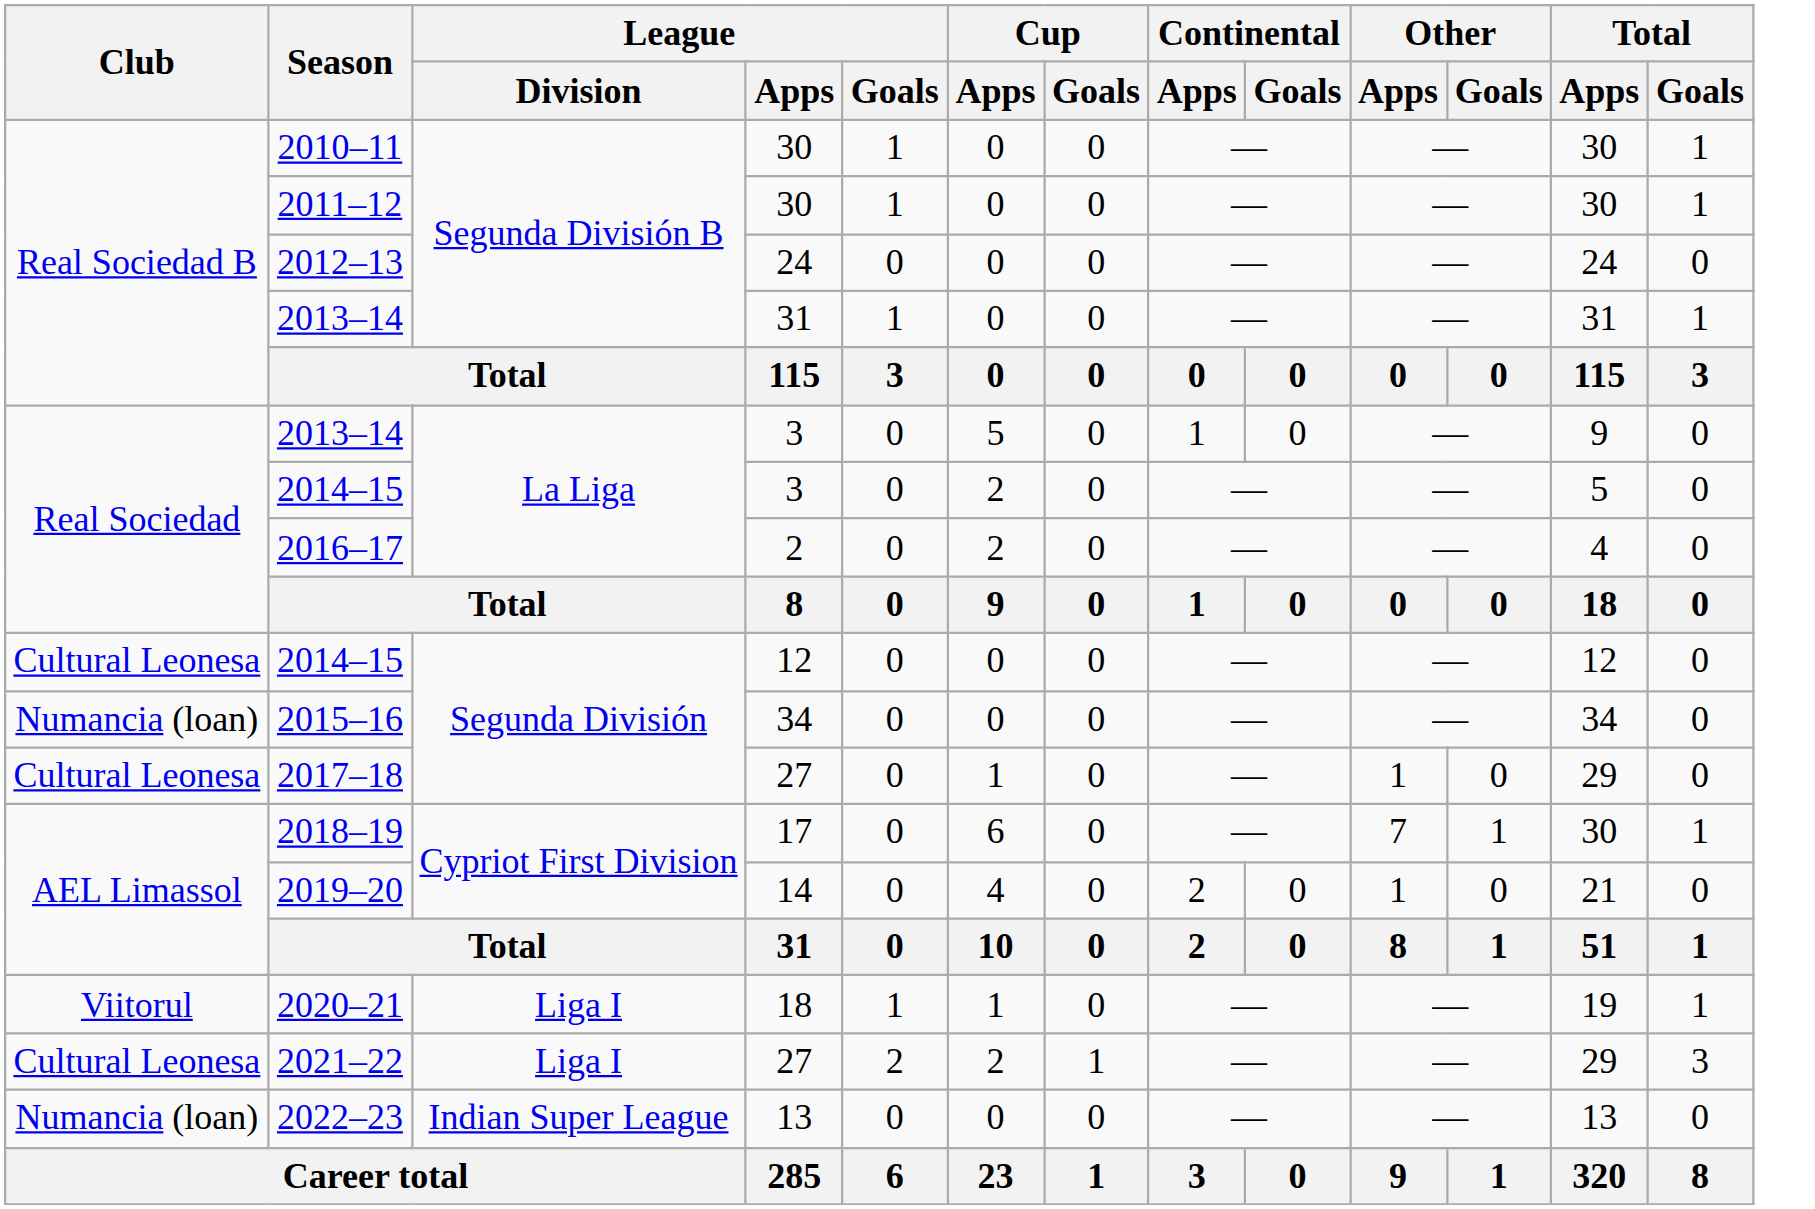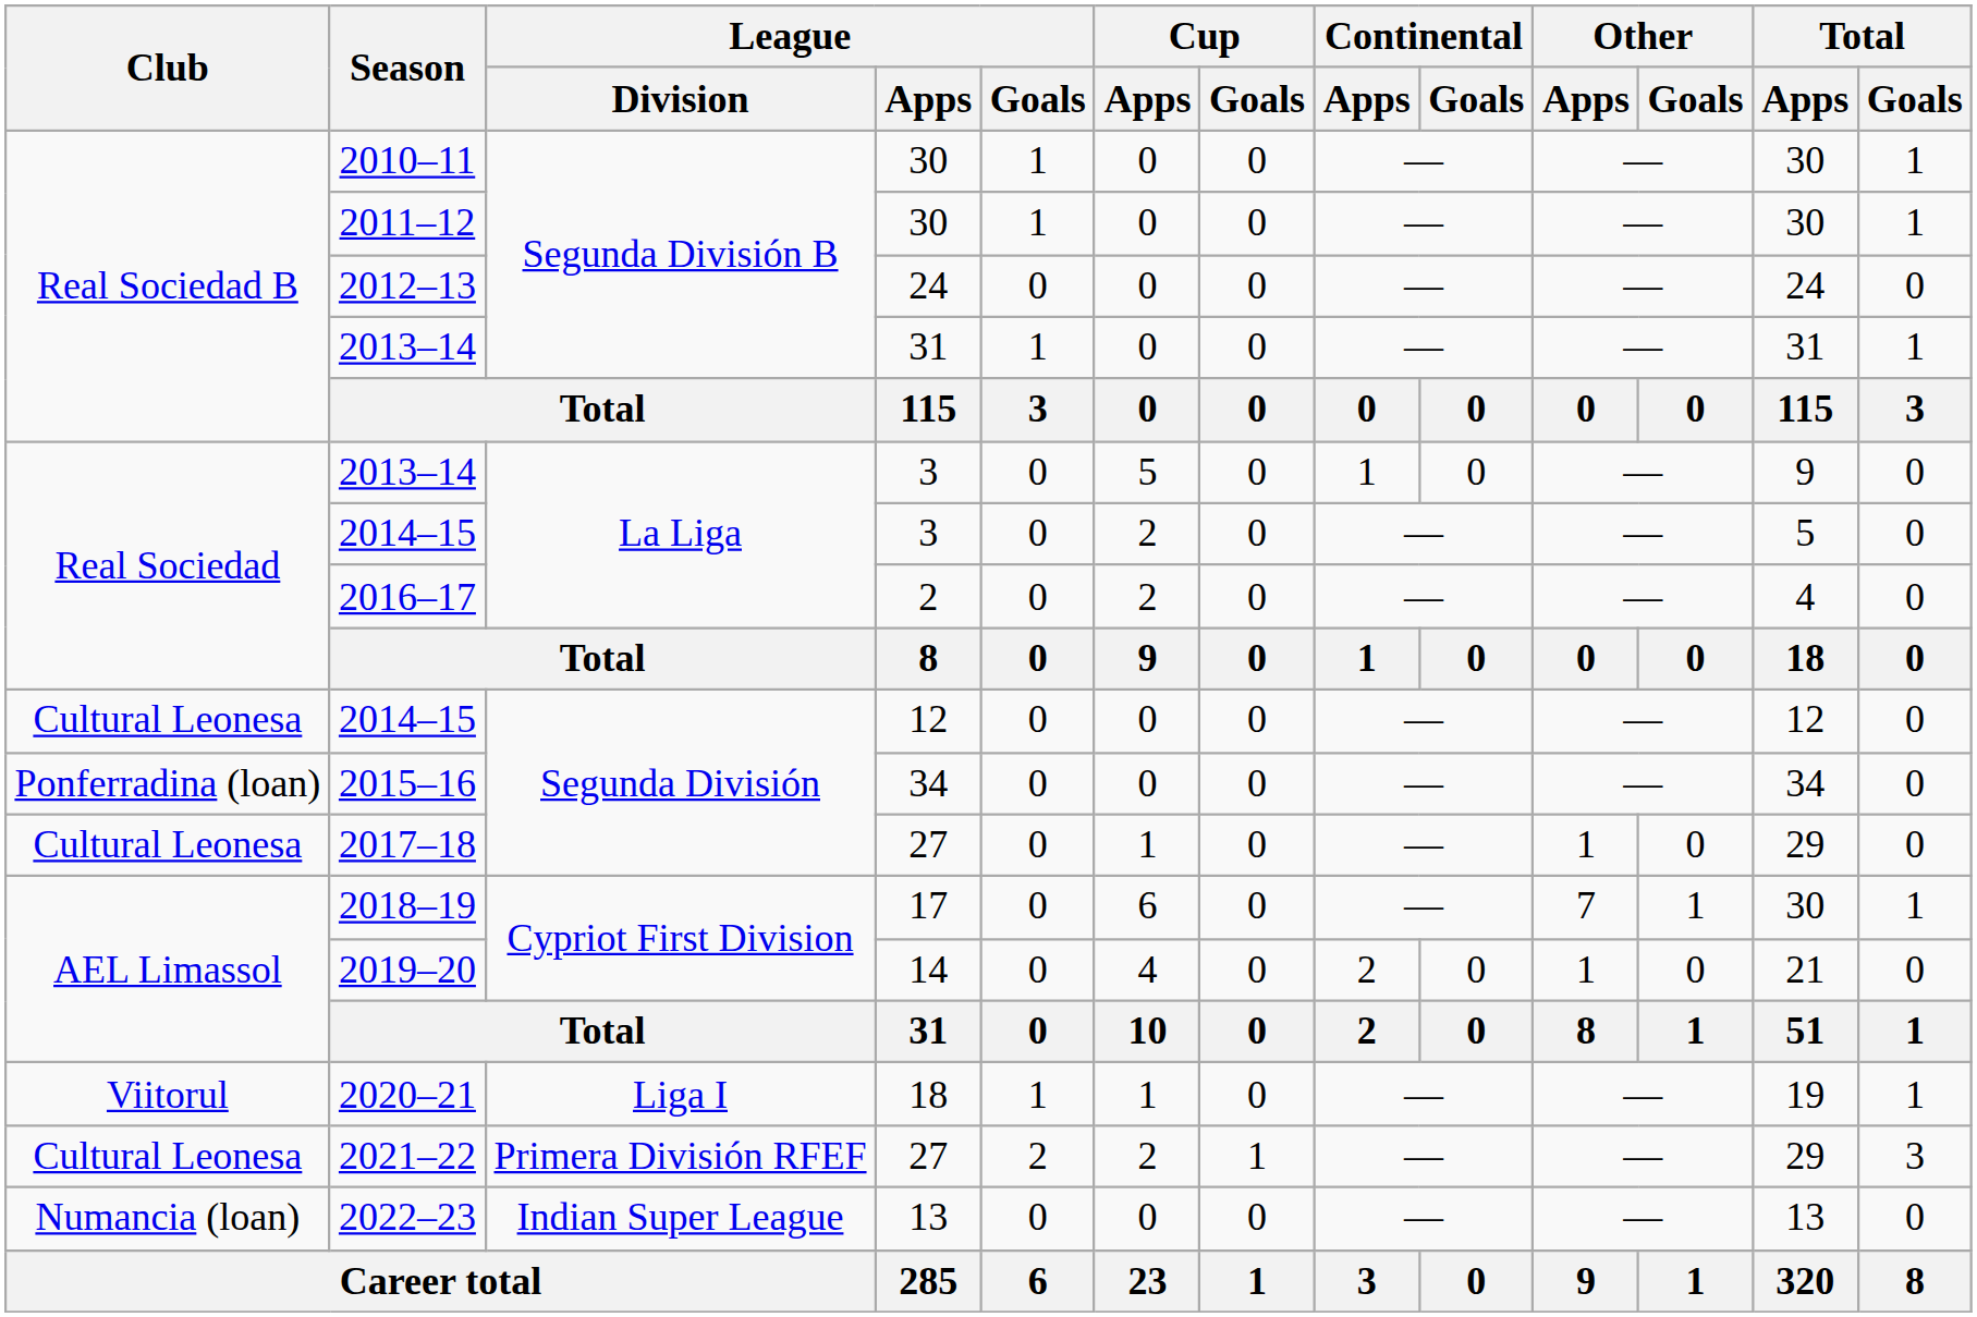2015–16 | Club: Numancia (loan) -> Ponferradina (loan)
2021–22 | League / Division: Liga I -> Primera División RFEF
